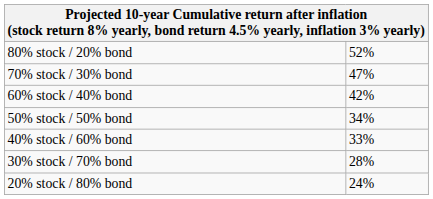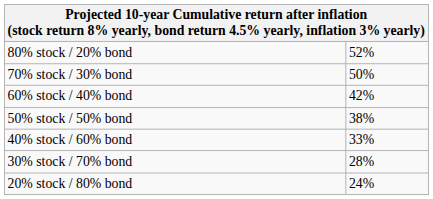70% stock / 30% bond | column 2: 47% -> 50%
50% stock / 50% bond | column 2: 34% -> 38%
